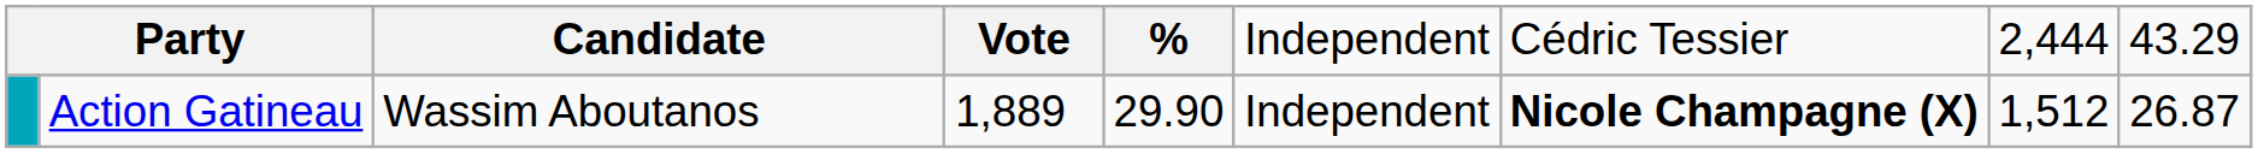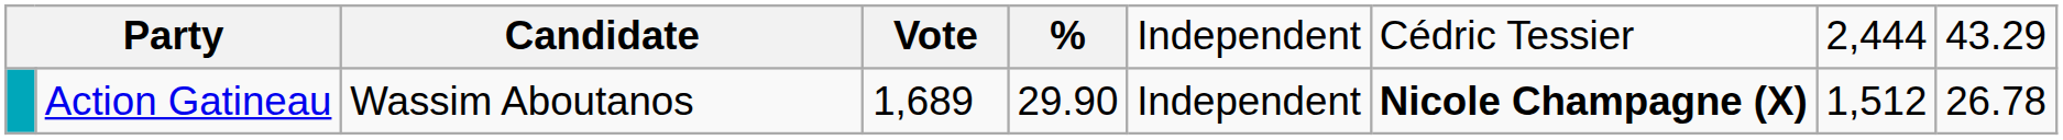Action Gatineau | column 4: 1,889 -> 1,689
Action Gatineau | column 9: 26.87 -> 26.78
